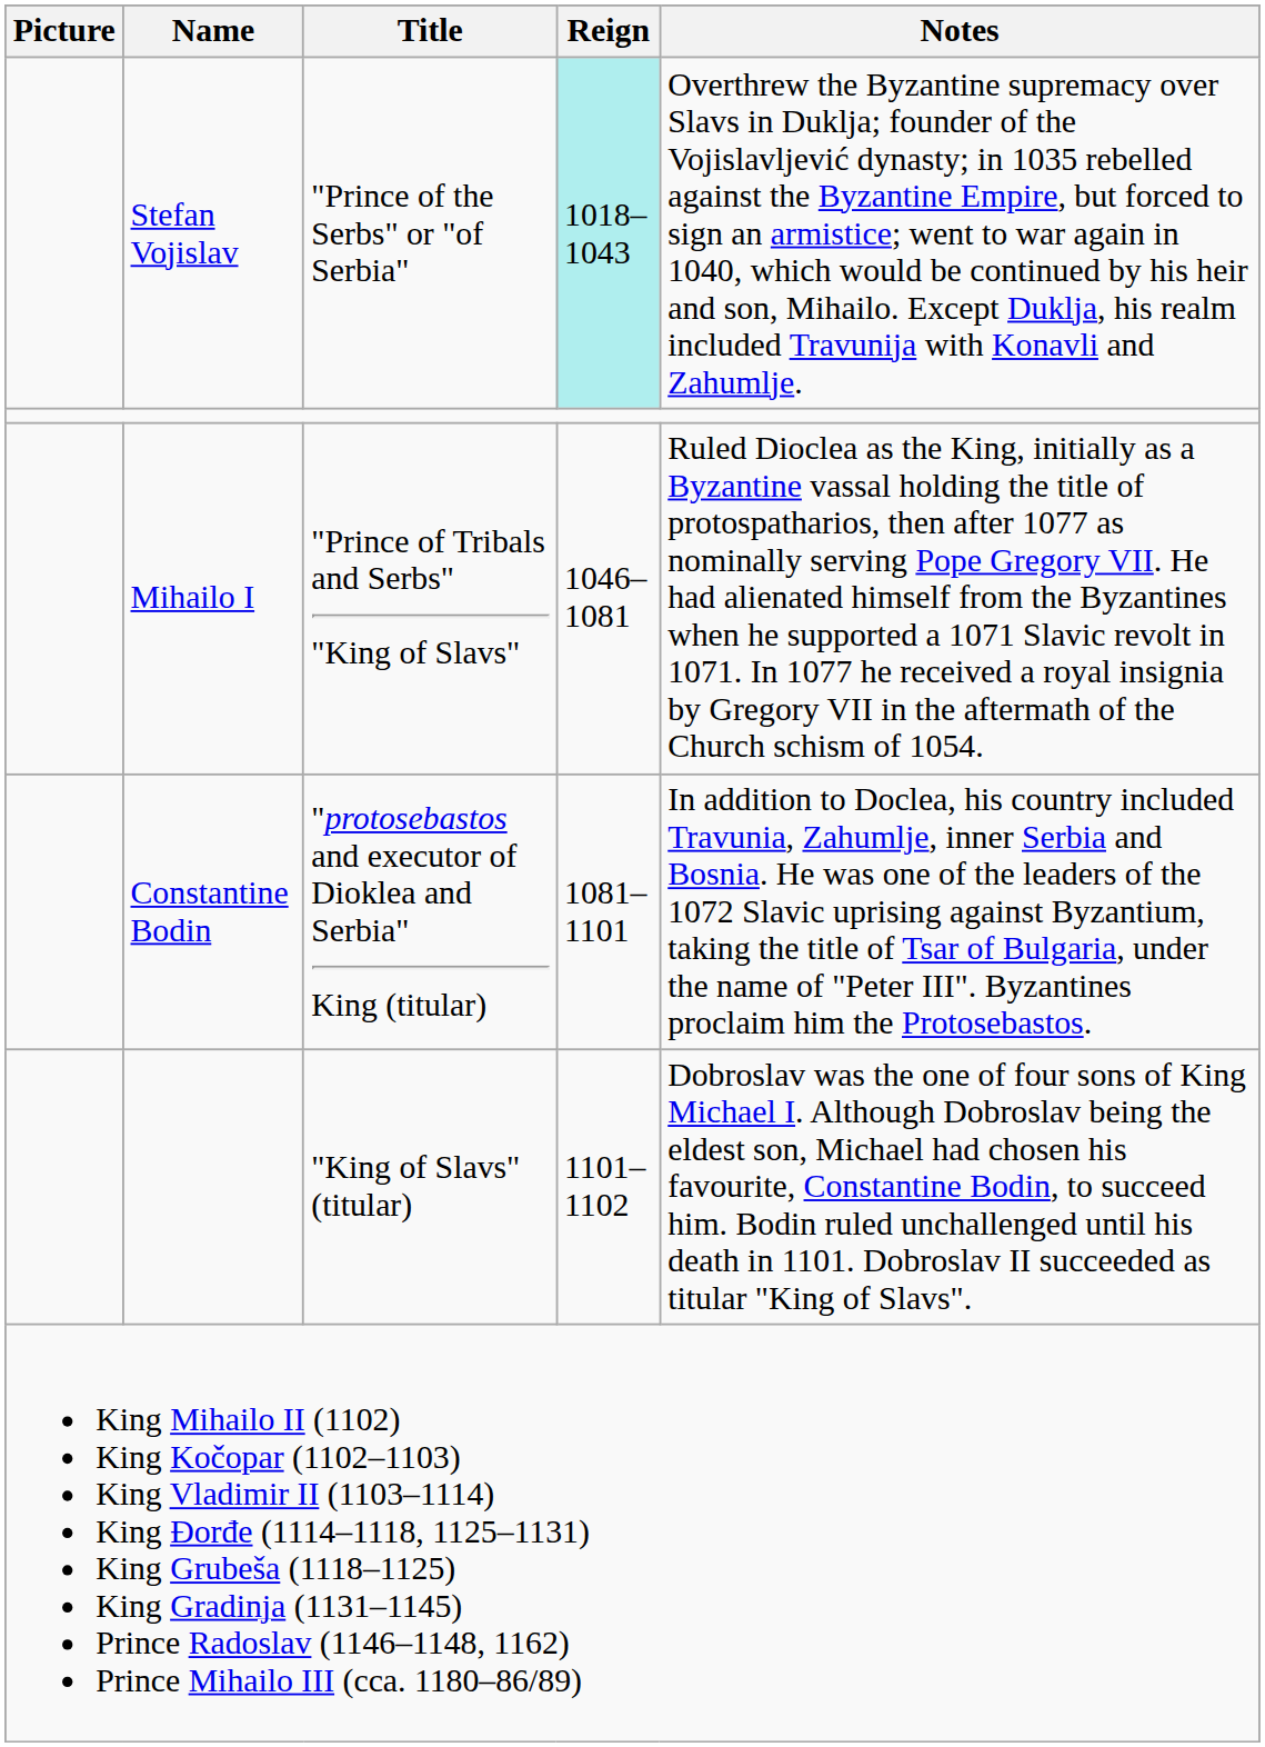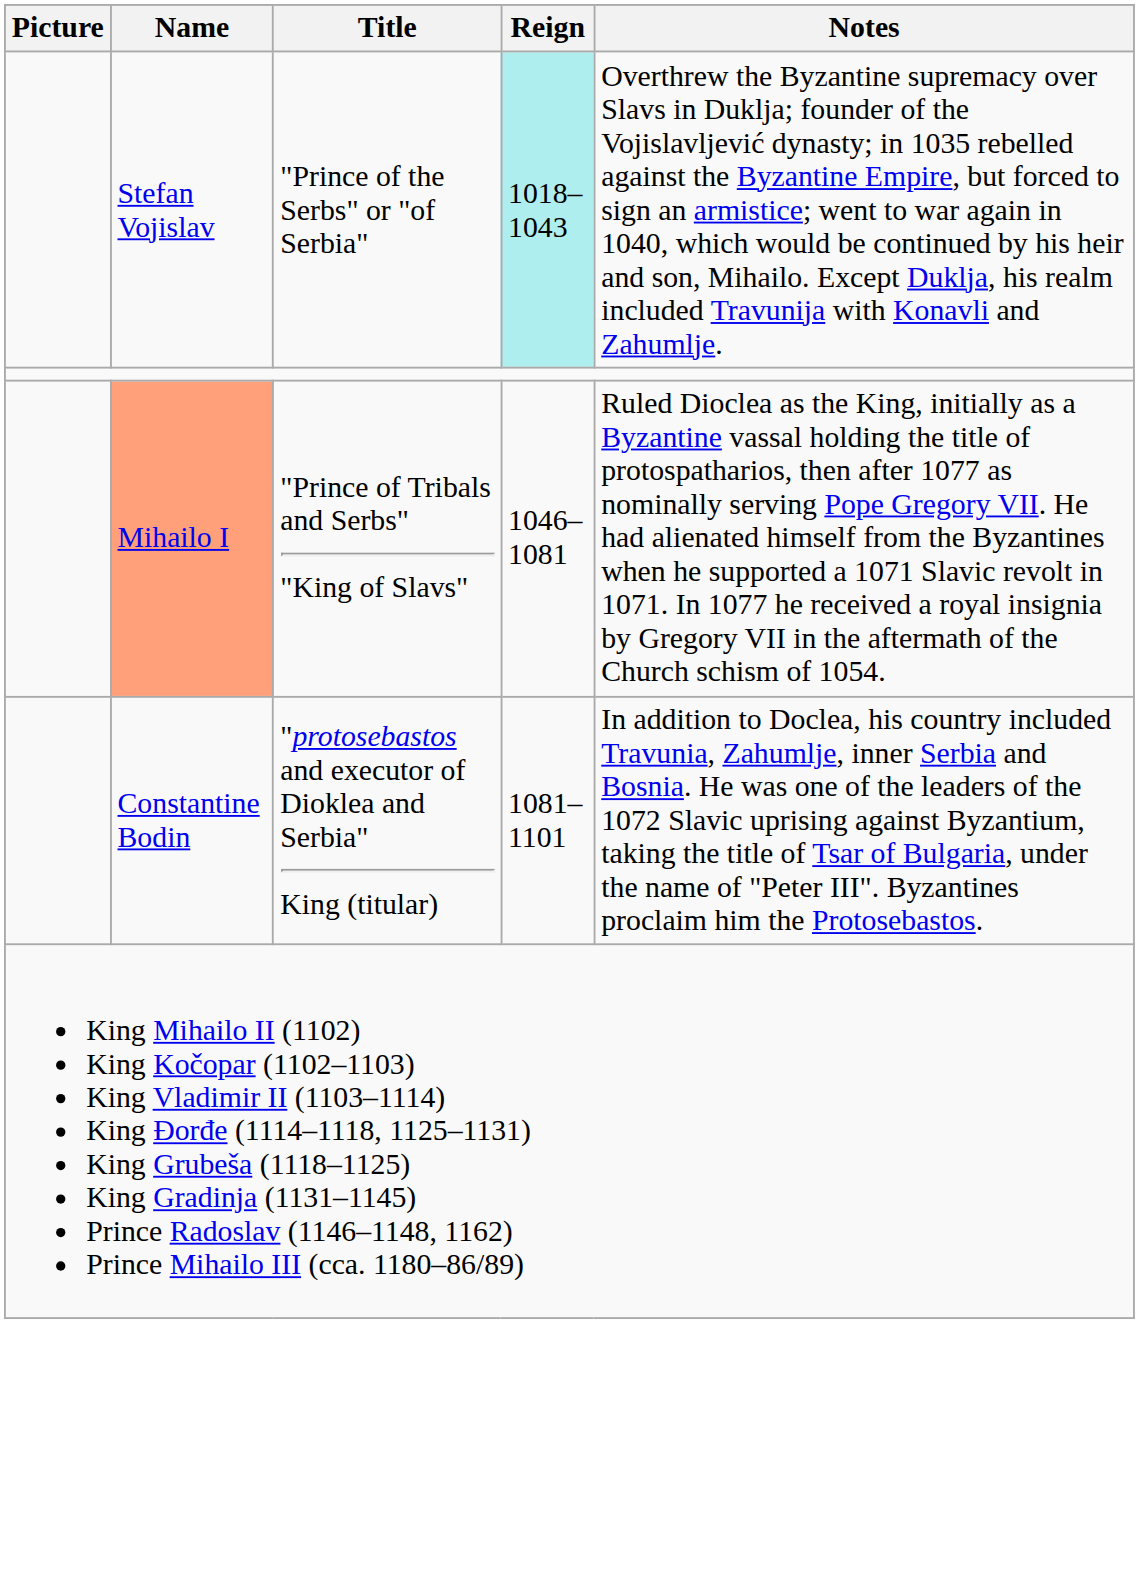"Prince of Tribals and Serbs" "King of Slavs" | Name: no background -> lightsalmon background
- row: "King of Slavs" (titular) | 1101–1102 | Dobroslav was the one of four sons of King Michael I. Although Dobroslav being the eldest son, Michael had chosen his favourite, Constantine Bodin, to succeed him. Bodin ruled unchallenged until his death in 1101. Dobroslav II succeeded as titular "King of Slavs".
